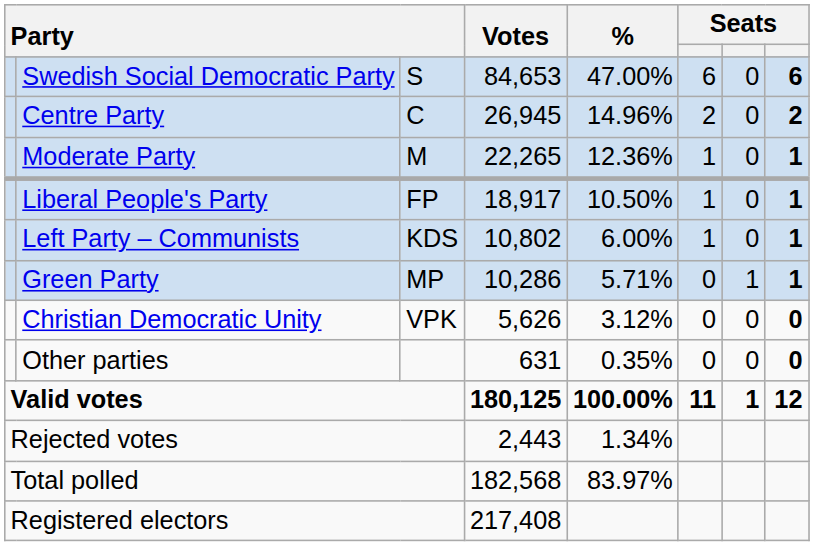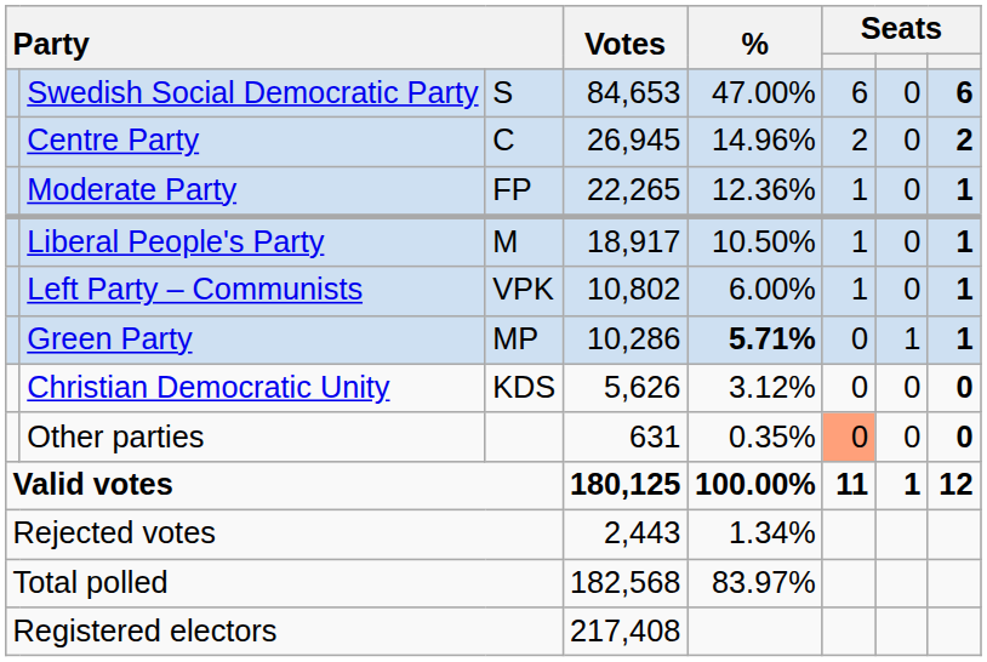Moderate Party | column 3: M -> FP
Liberal People's Party | column 3: FP -> M
Left Party – Communists | column 3: KDS -> VPK
Green Party | %: normal -> bold
Christian Democratic Unity | column 3: VPK -> KDS
Other parties | column 6: no background -> lightsalmon background
